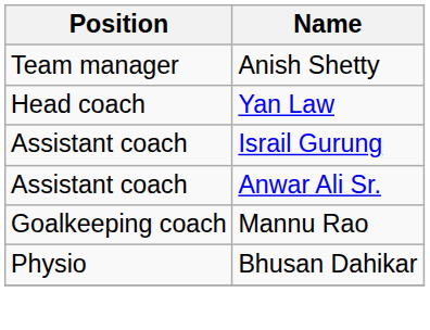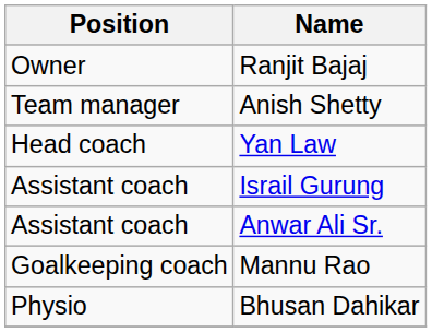+ row: Owner | Ranjit Bajaj
